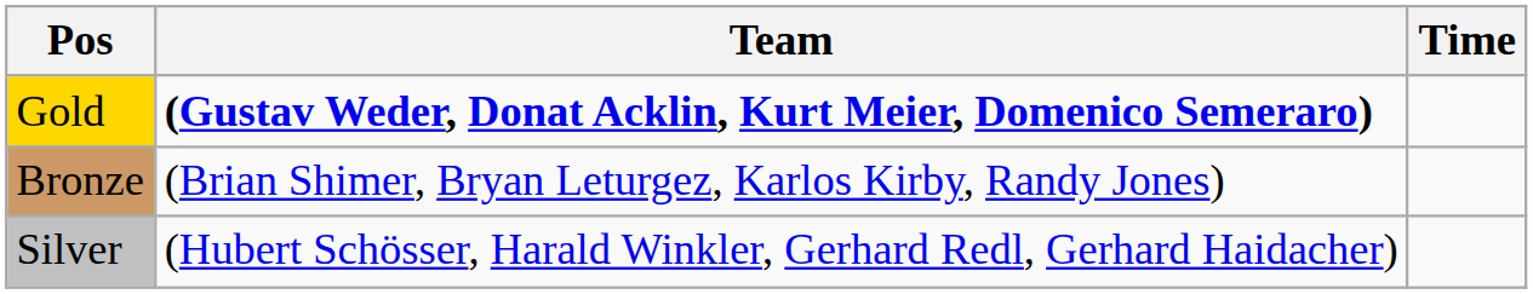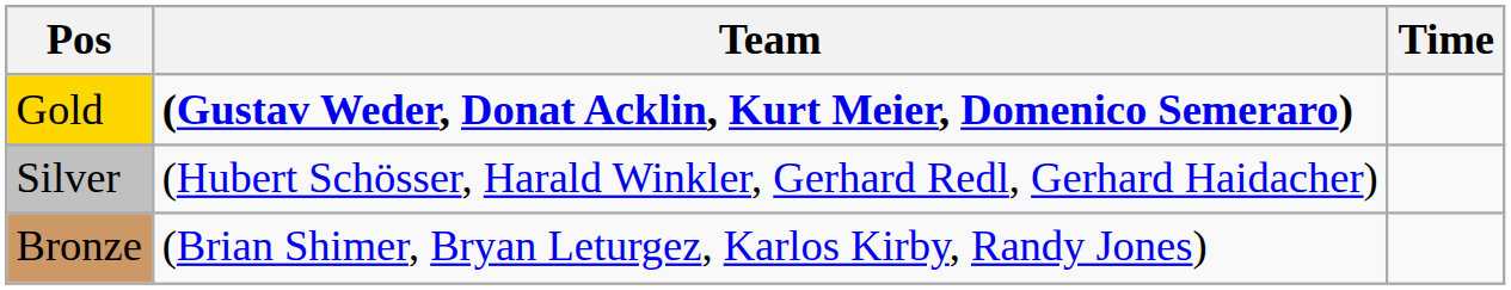rows swapped: Silver <-> Bronze
